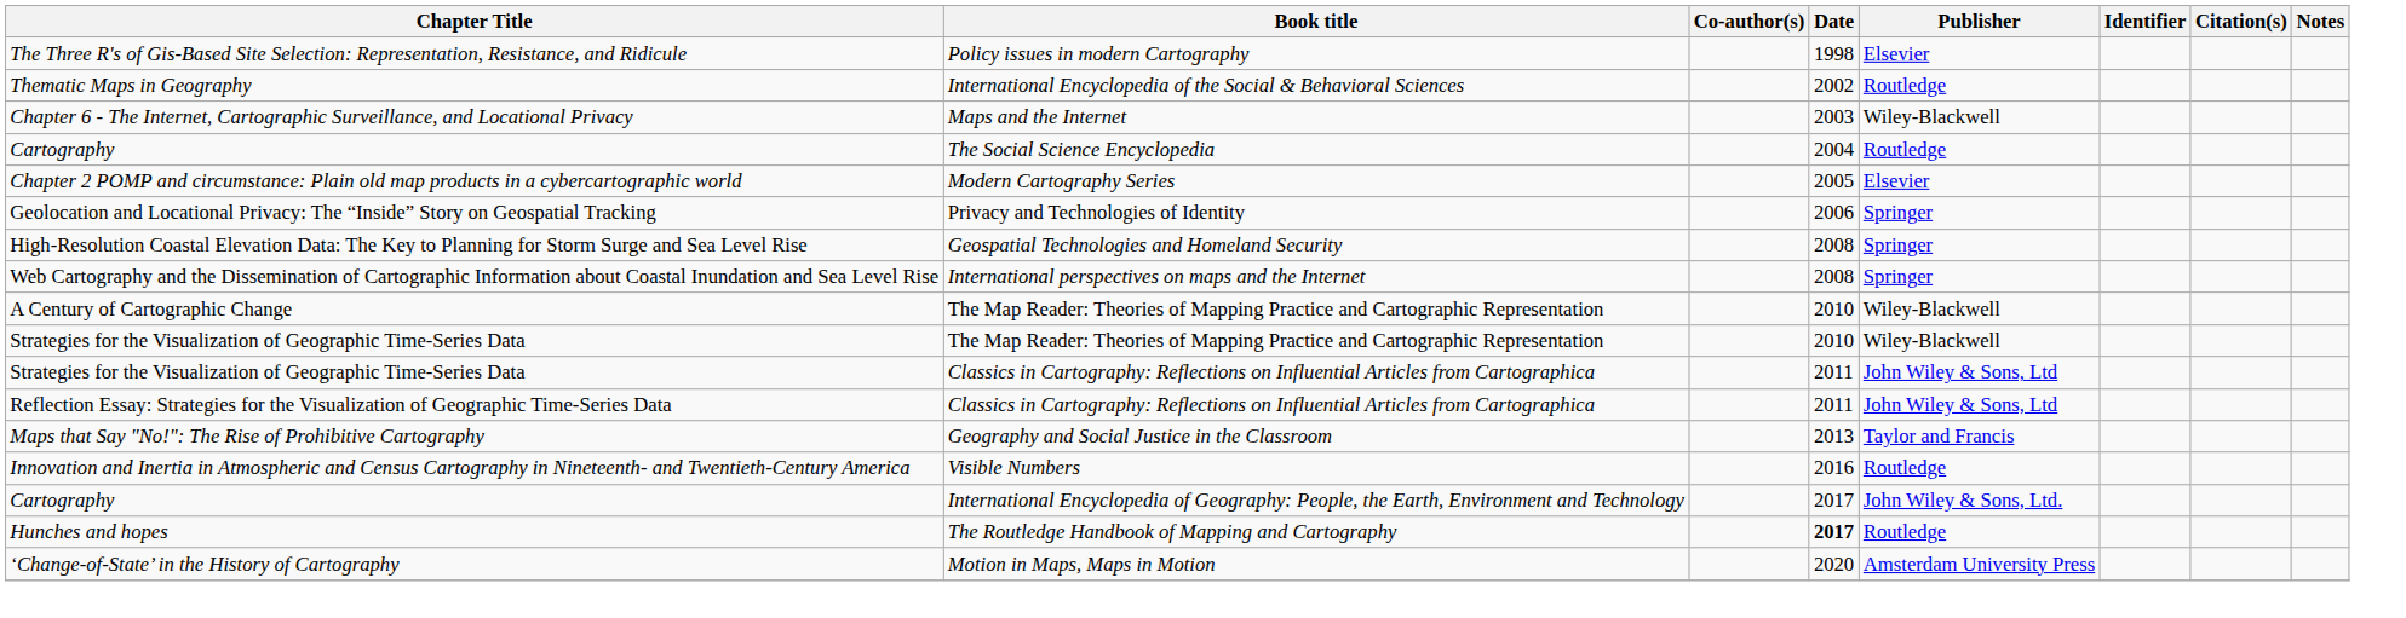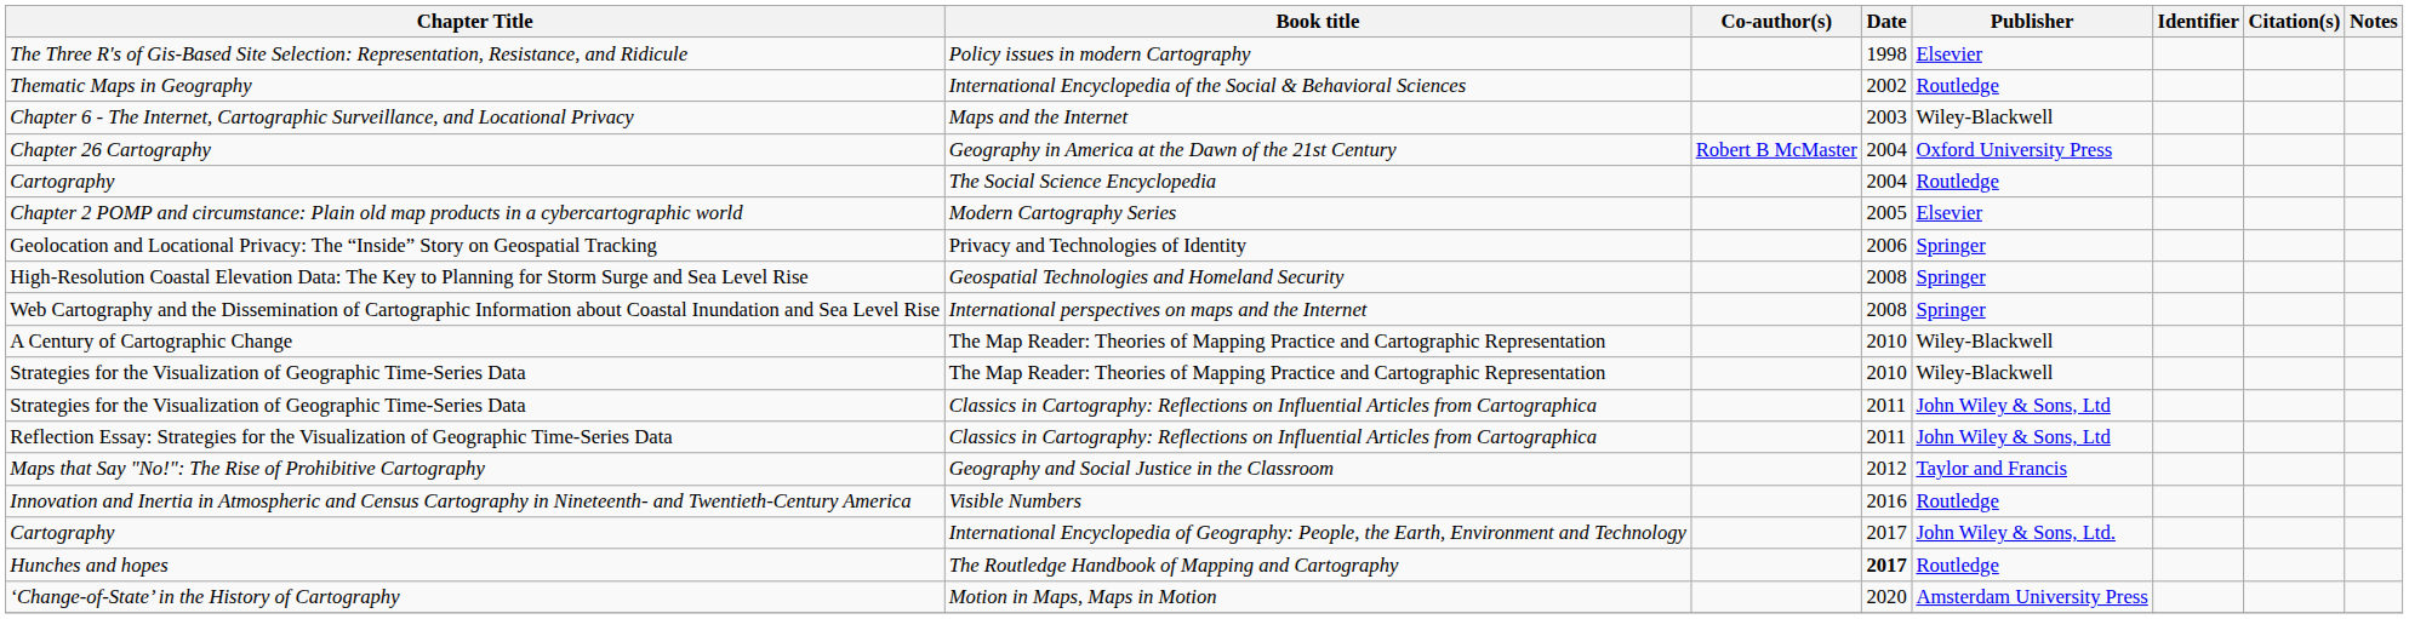+ row: Chapter 26 Cartography | Geography in America at the Dawn of the 21st Century | Robert B McMaster | 2004 | Oxford University Press
Maps that Say "No!": The Rise of Prohibitive Cartography | Date: 2013 -> 2012
